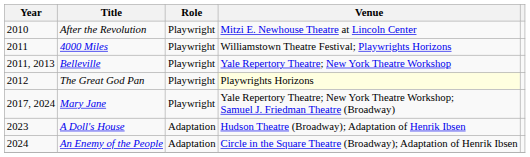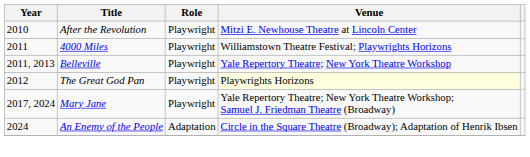- row: 2023 | A Doll's House | Adaptation | Hudson Theatre (Broadway); Adaptation of Henrik Ibsen
